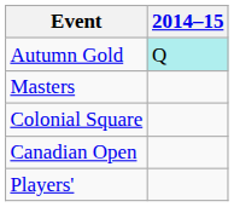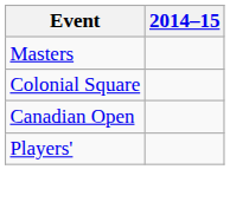- row: Autumn Gold | Q
